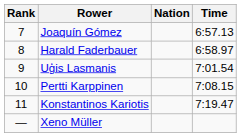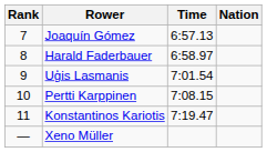columns swapped: Nation <-> Time
